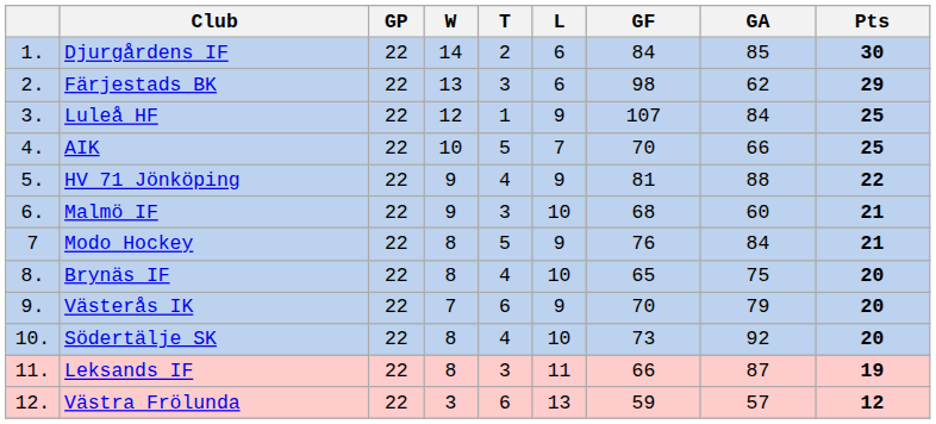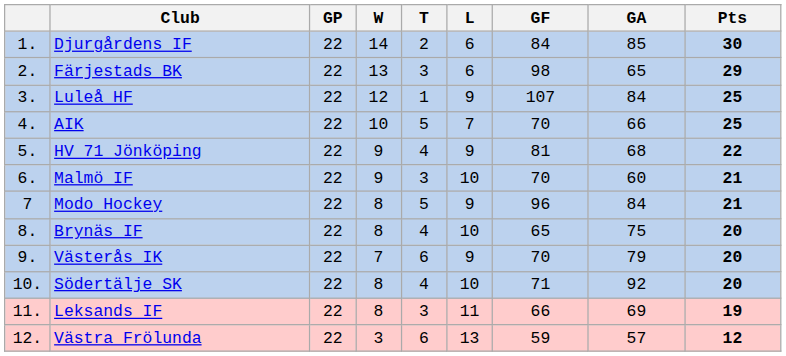Färjestads BK | GA: 62 -> 65
HV 71 Jönköping | GA: 88 -> 68
Malmö IF | GF: 68 -> 70
Modo Hockey | GF: 76 -> 96
Södertälje SK | GF: 73 -> 71
Leksands IF | GA: 87 -> 69
